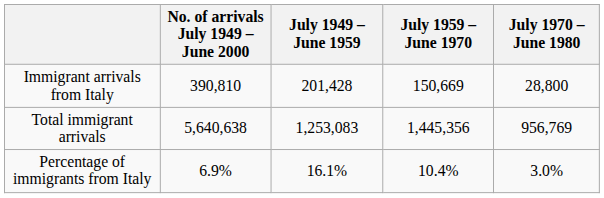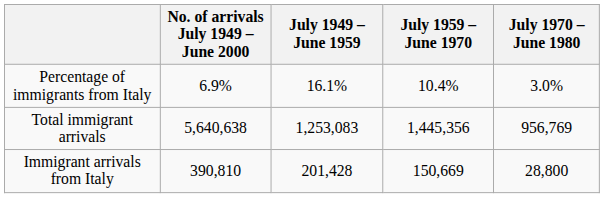rows swapped: Immigrant arrivals from Italy <-> Percentage of immigrants from Italy
